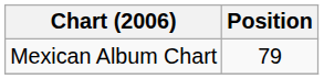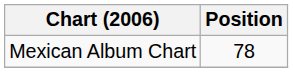Mexican Album Chart | Position: 79 -> 78
